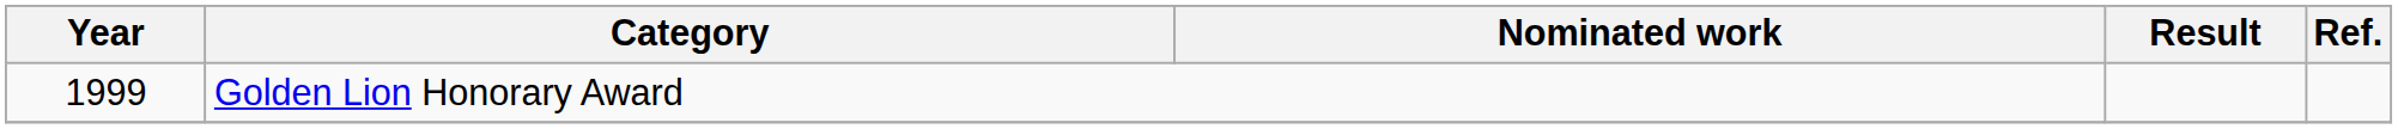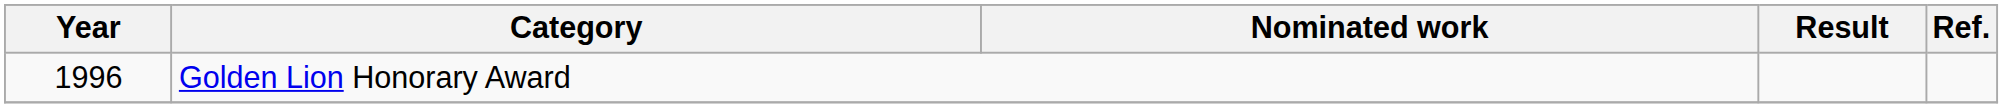Golden Lion Honorary Award | Year: 1999 -> 1996
